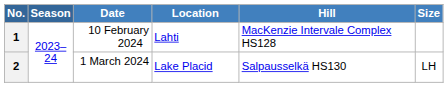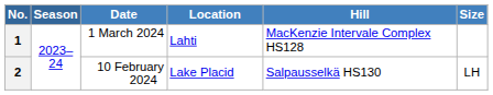1 | Date: 10 February 2024 -> 1 March 2024
2 | Date: 1 March 2024 -> 10 February 2024
